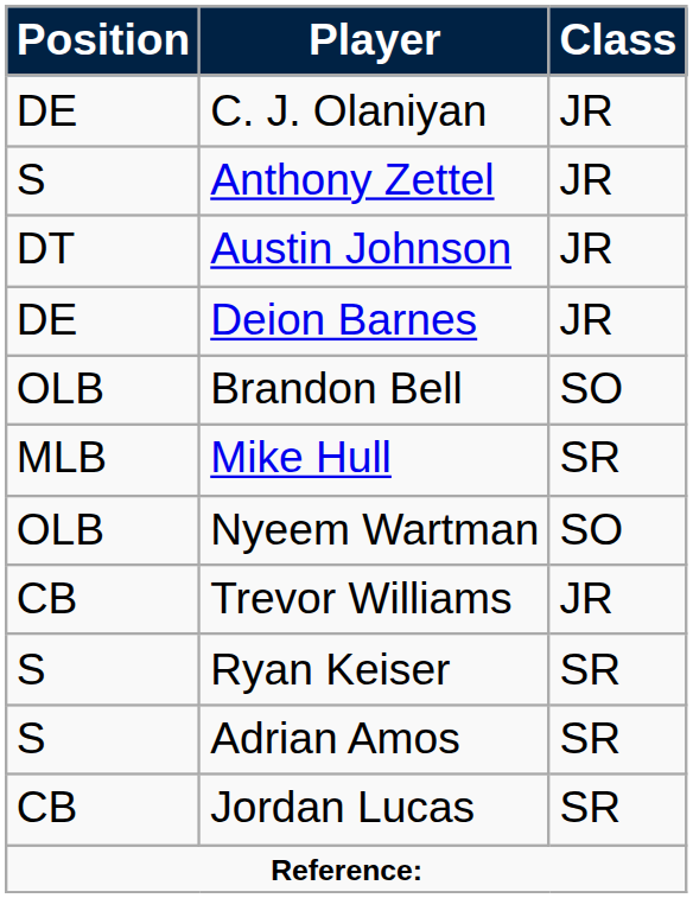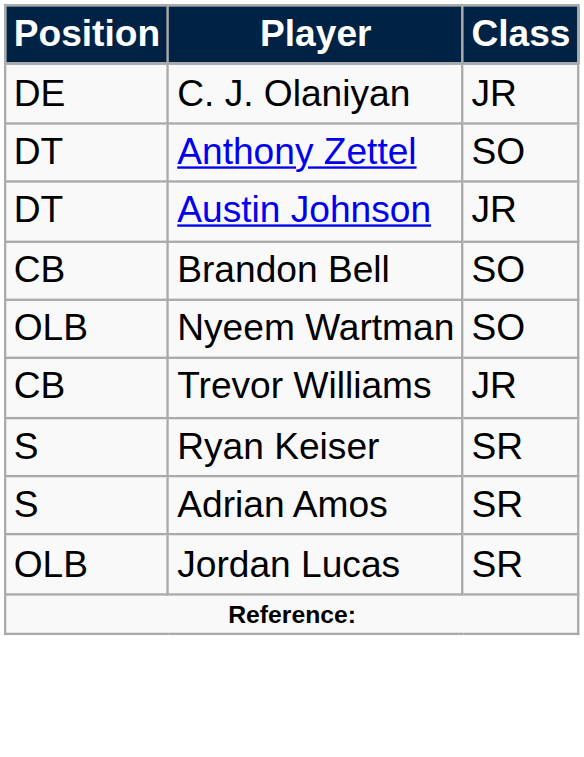Anthony Zettel | Position: S -> DT
Anthony Zettel | Class: JR -> SO
- row: DE | Deion Barnes | JR
Brandon Bell | Position: OLB -> CB
- row: MLB | Mike Hull | SR
Jordan Lucas | Position: CB -> OLB
